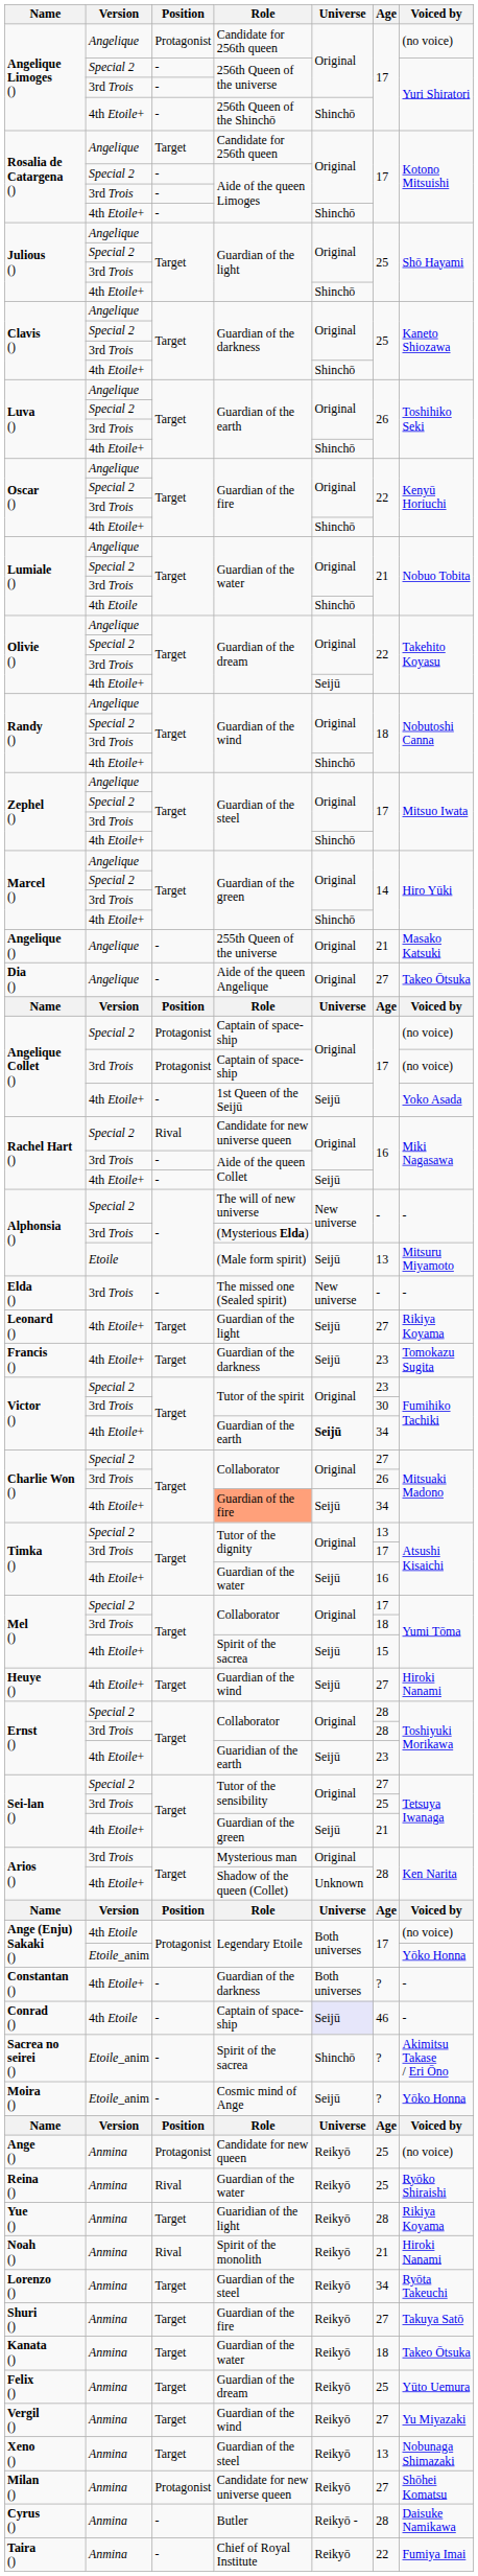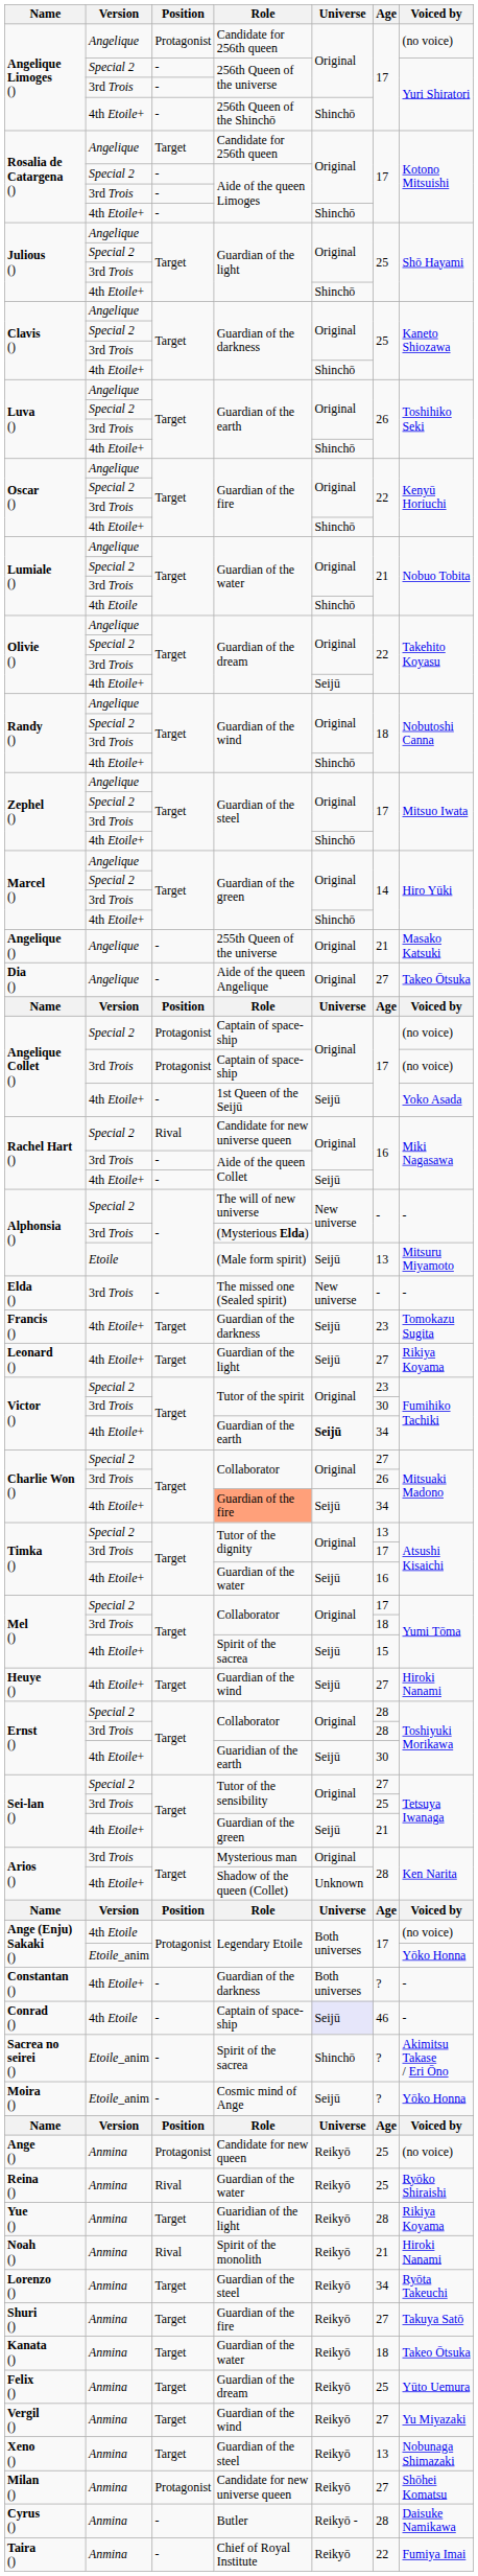rows swapped: Leonard () <-> Francis ()
Ernst () / 4th Etoile+ | Age: 23 -> 30
